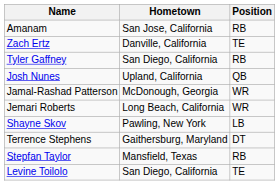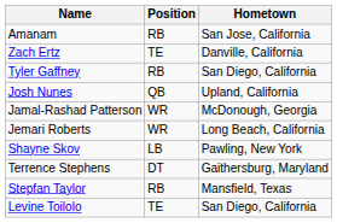columns swapped: Position <-> Hometown
